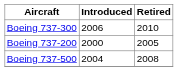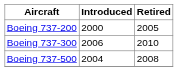rows swapped: Boeing 737-200 <-> Boeing 737-300
